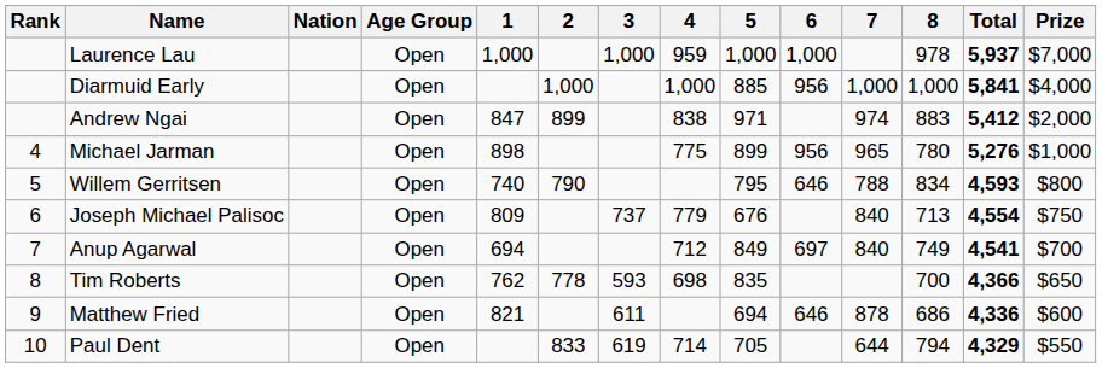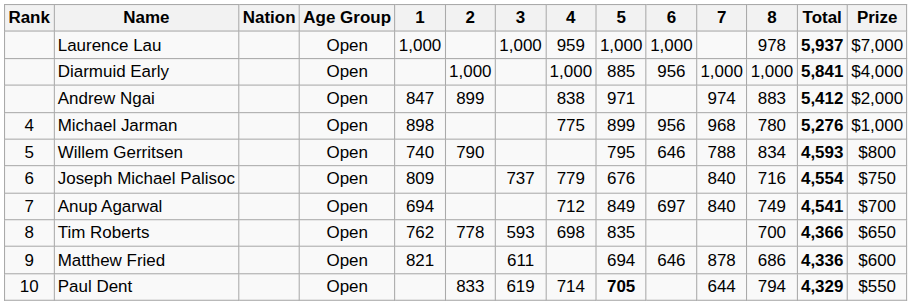Michael Jarman | 7: 965 -> 968
Joseph Michael Palisoc | 8: 713 -> 716
Paul Dent | 5: normal -> bold
